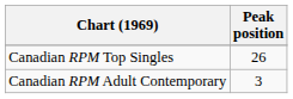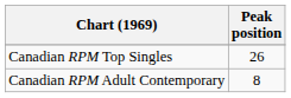Canadian RPM Adult Contemporary | Peak position: 3 -> 8
